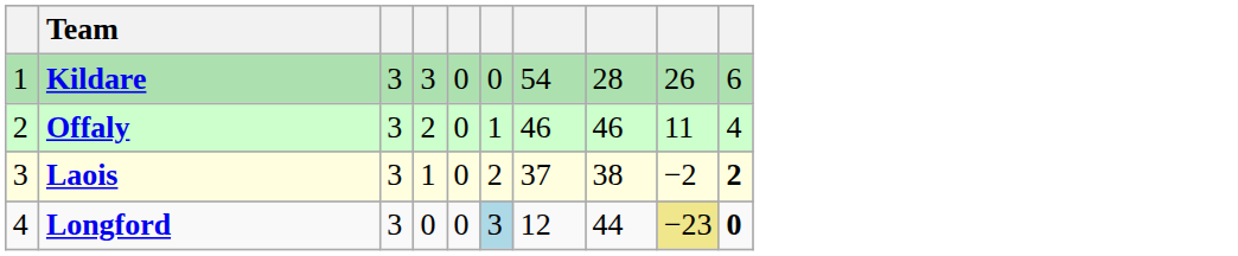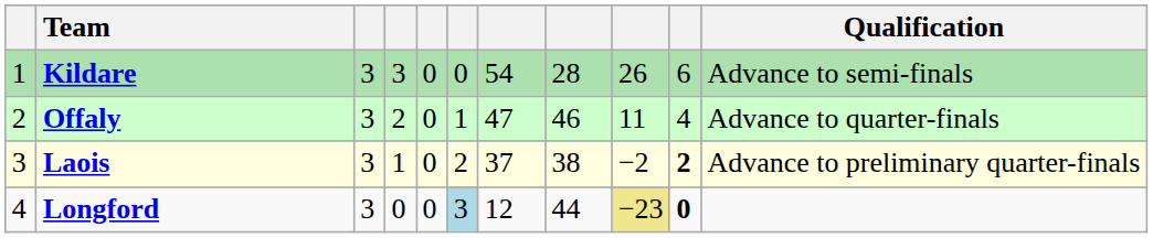+ column: Qualification | Advance to semi-finals | Advance to quarter-finals | Advance to preliminary quarter-finals
Offaly | column 7: 46 -> 47
